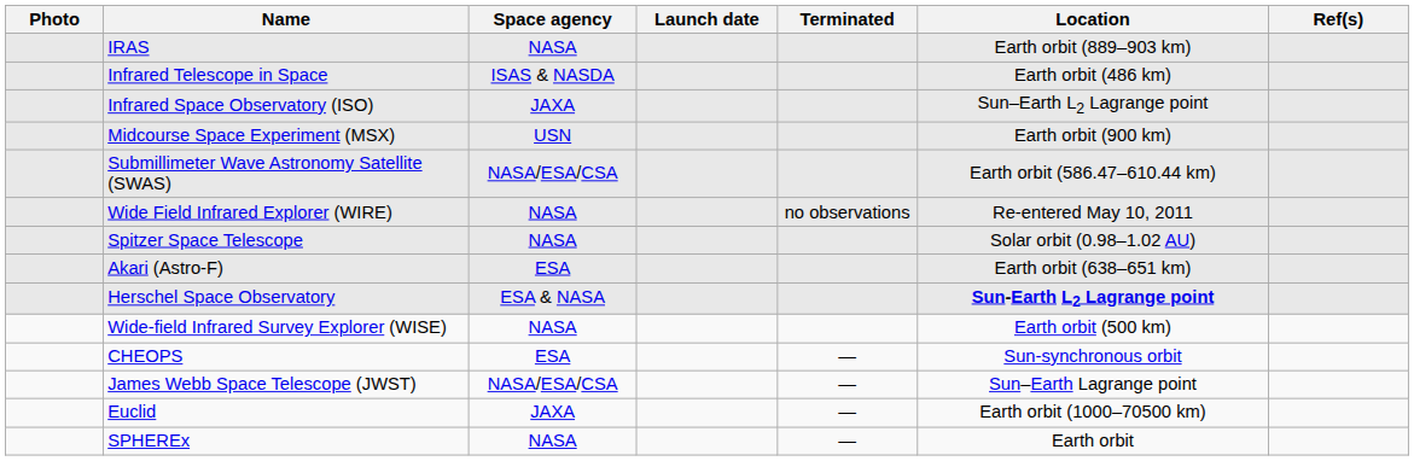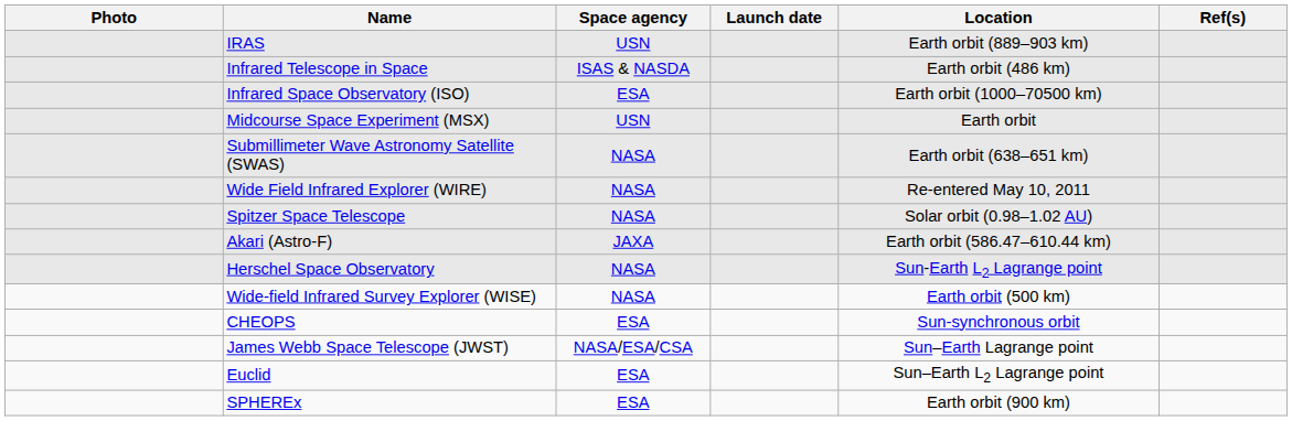- column: Terminated | no observations | — | — | — | —
IRAS | Space agency: NASA -> USN
Infrared Space Observatory (ISO) | Space agency: JAXA -> ESA
Infrared Space Observatory (ISO) | Location: Sun–Earth L2 Lagrange point -> Earth orbit (1000–70500 km)
Midcourse Space Experiment (MSX) | Location: Earth orbit (900 km) -> Earth orbit
Submillimeter Wave Astronomy Satellite (SWAS) | Space agency: NASA/ESA/CSA -> NASA
Submillimeter Wave Astronomy Satellite (SWAS) | Location: Earth orbit (586.47–610.44 km) -> Earth orbit (638–651 km)
Akari (Astro-F) | Space agency: ESA -> JAXA
Akari (Astro-F) | Location: Earth orbit (638–651 km) -> Earth orbit (586.47–610.44 km)
Herschel Space Observatory | Space agency: ESA & NASA -> NASA
Herschel Space Observatory | Location: bold -> normal
Euclid | Space agency: JAXA -> ESA
Euclid | Location: Earth orbit (1000–70500 km) -> Sun–Earth L2 Lagrange point
SPHEREx | Space agency: NASA -> ESA
SPHEREx | Location: Earth orbit -> Earth orbit (900 km)
